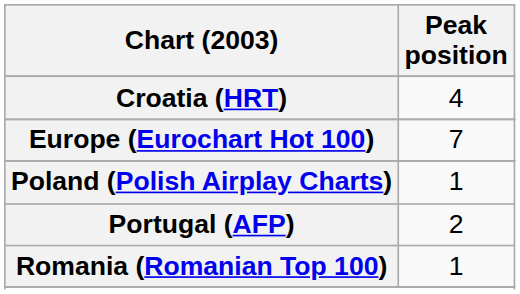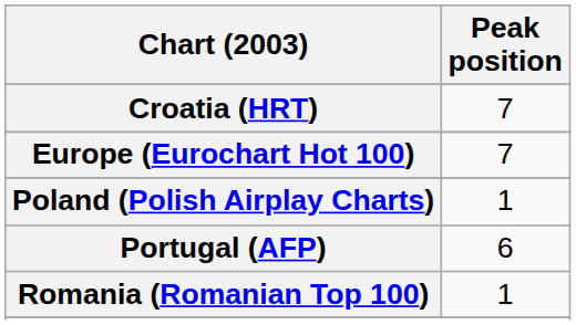Croatia (HRT) | Peak position: 4 -> 7
Portugal (AFP) | Peak position: 2 -> 6
